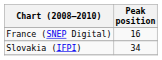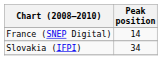France (SNEP Digital) | Peak position: 16 -> 14
